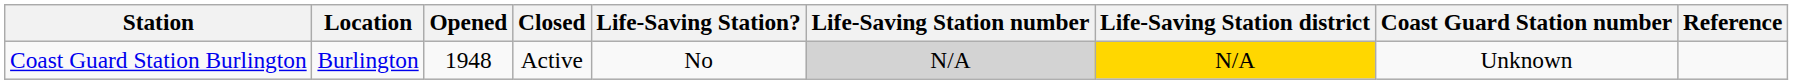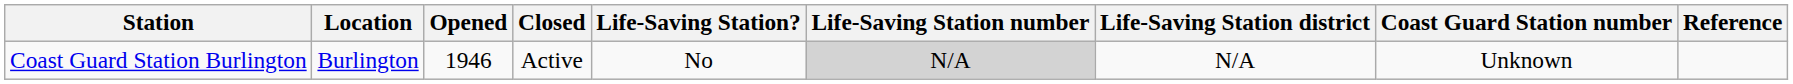Coast Guard Station Burlington | Opened: 1948 -> 1946
Coast Guard Station Burlington | Life-Saving Station district: gold background -> no background
